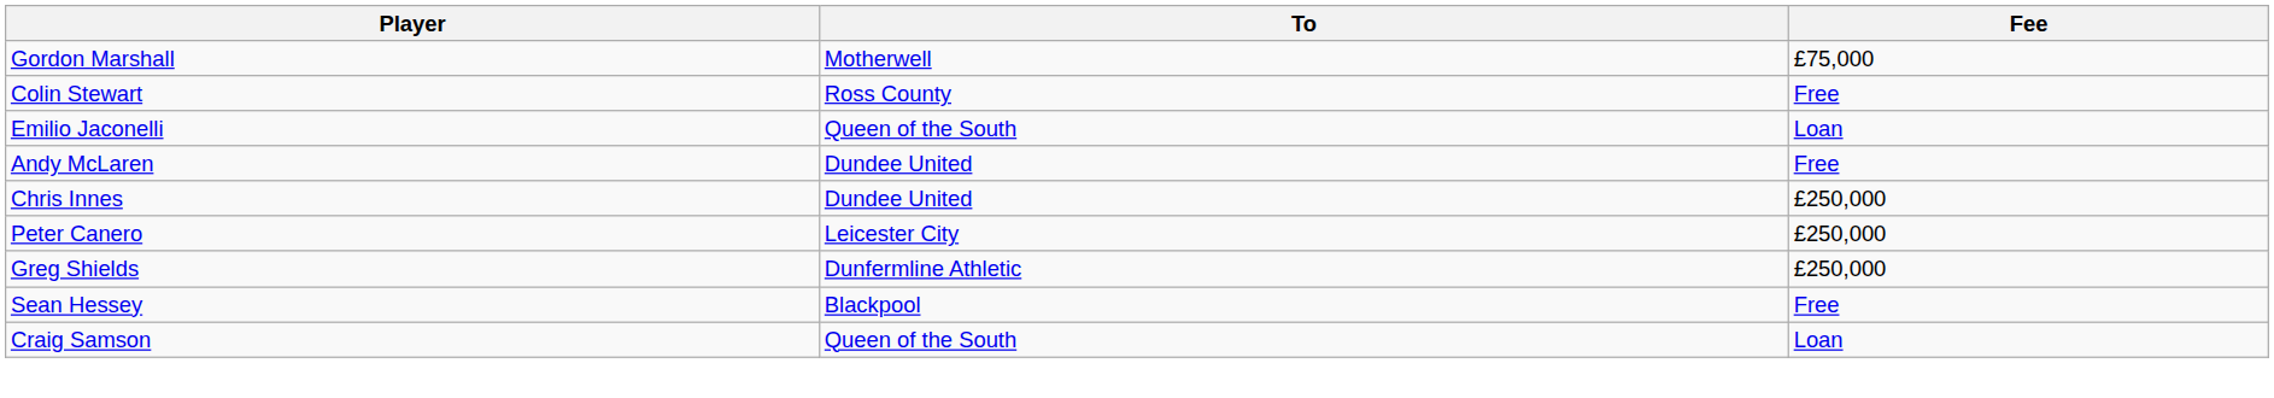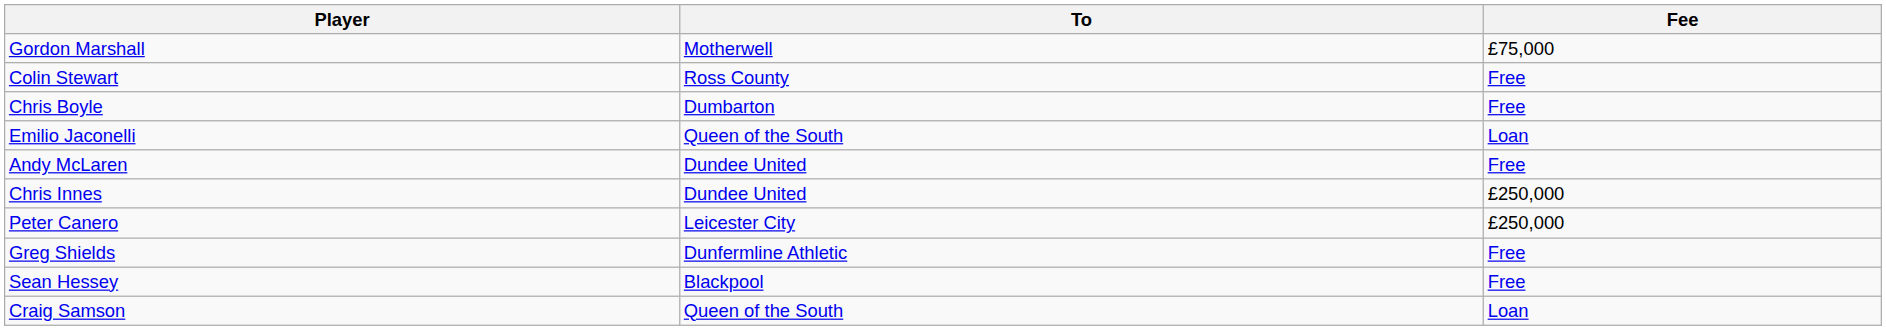+ row: Chris Boyle | Dumbarton | Free
Greg Shields | Fee: £250,000 -> Free
